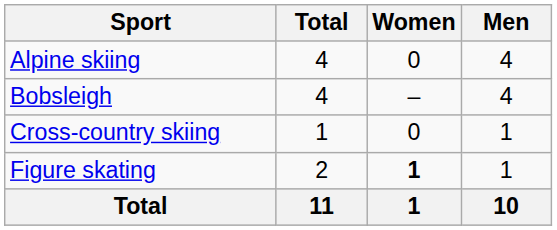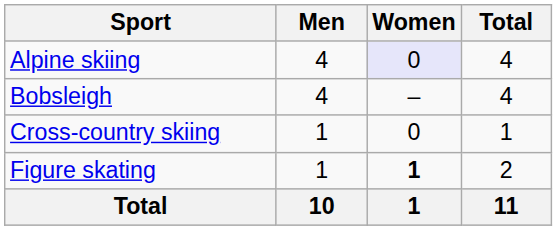columns swapped: Men <-> Total
Alpine skiing | Women: no background -> lavender background
